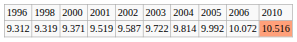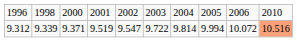9.312 | column 2: 9.319 -> 9.339
9.312 | column 5: 9.587 -> 9.547
9.312 | column 8: 9.992 -> 9.994
